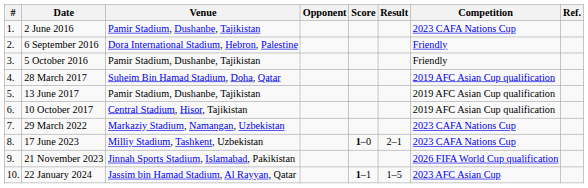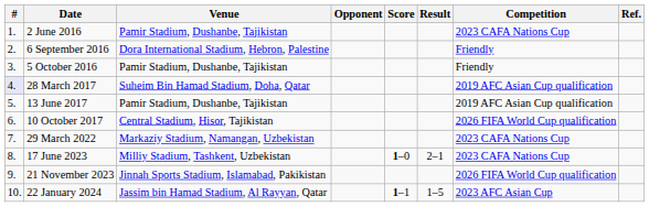28 March 2017 | #: no background -> lavender background
10 October 2017 | Competition: 2019 AFC Asian Cup qualification -> 2026 FIFA World Cup qualification
